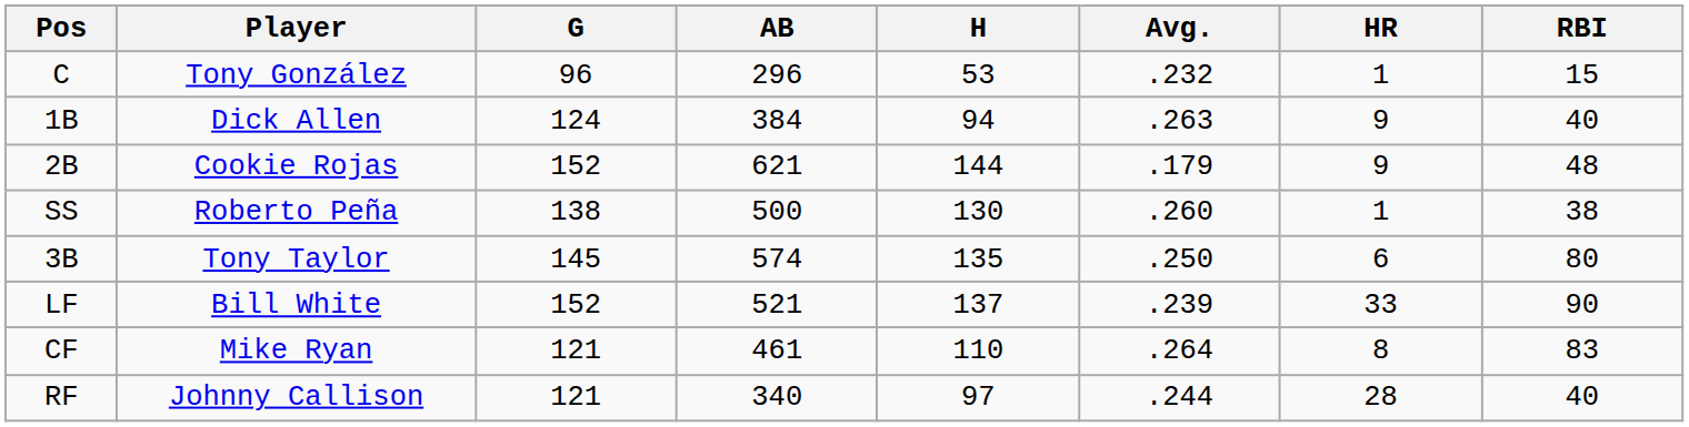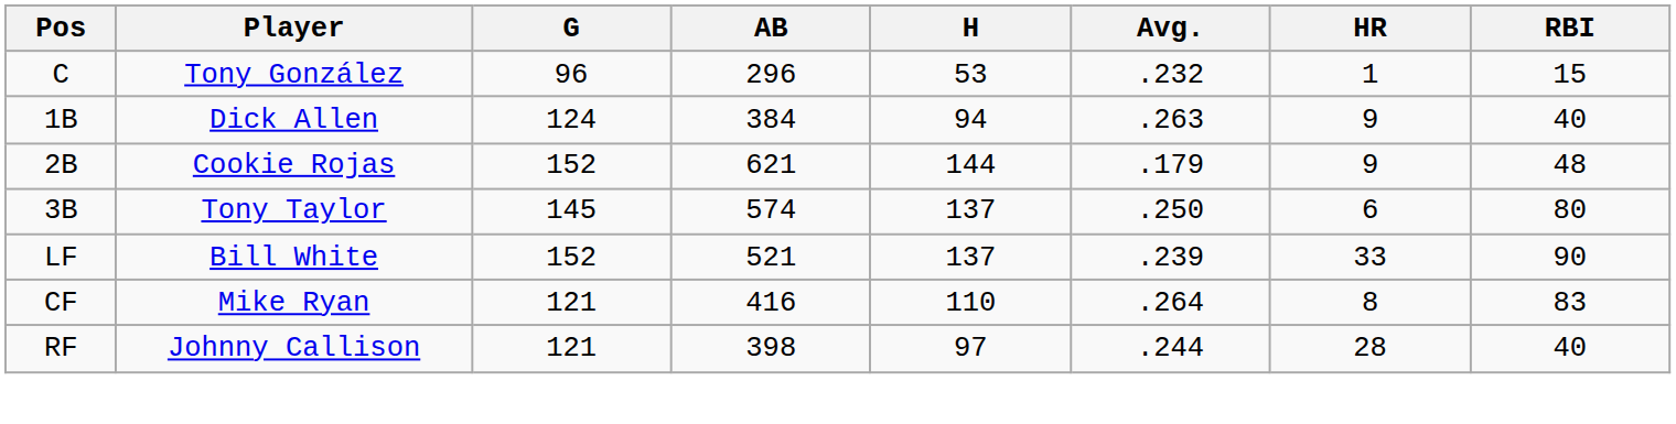- row: SS | Roberto Peña | 138 | 500 | 130 | .260 | 1 | 38
3B | H: 135 -> 137
CF | AB: 461 -> 416
RF | AB: 340 -> 398
